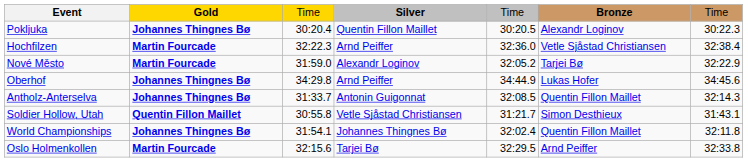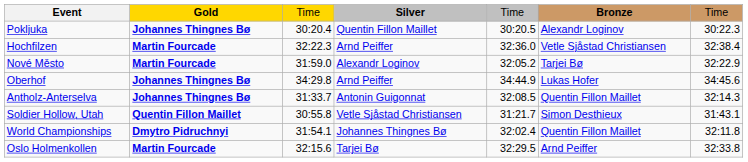World Championships | Gold: Johannes Thingnes Bø -> Dmytro Pidruchnyi
